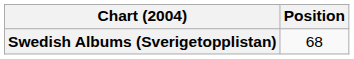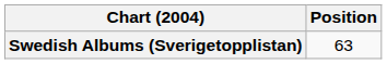Swedish Albums (Sverigetopplistan) | Position: 68 -> 63
